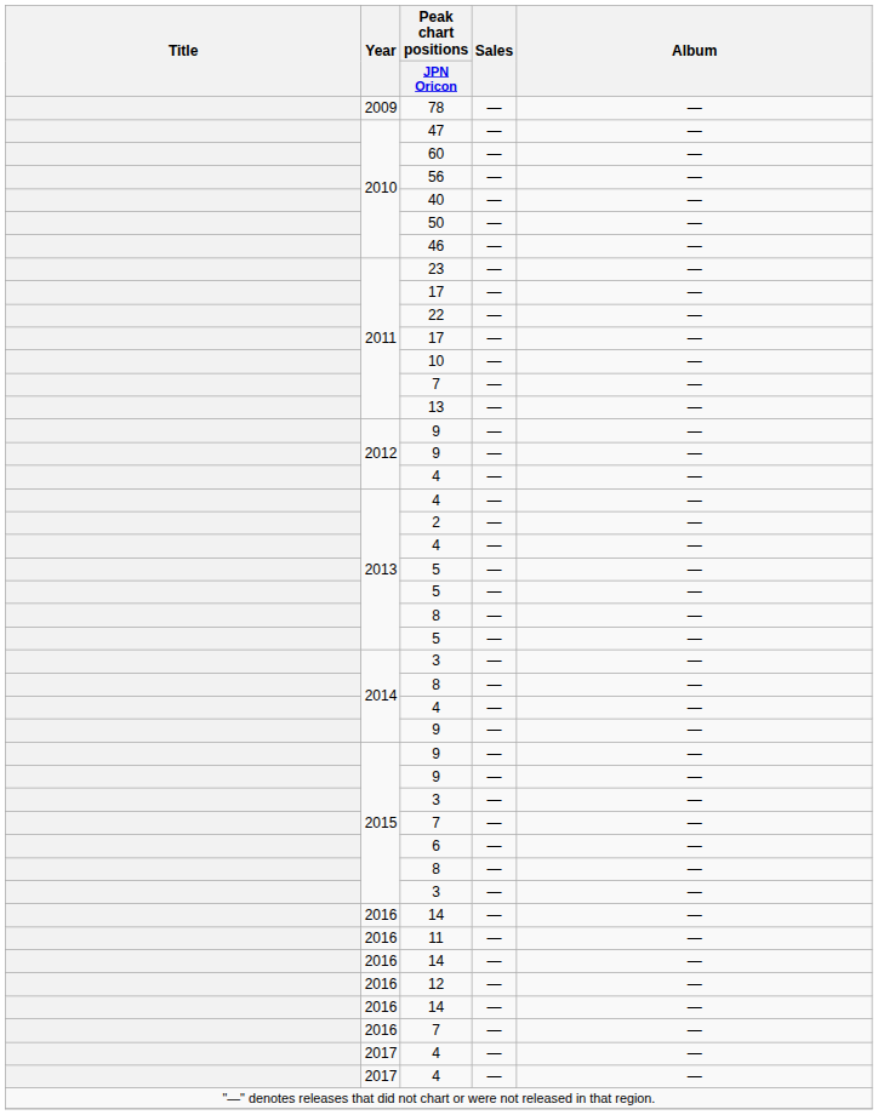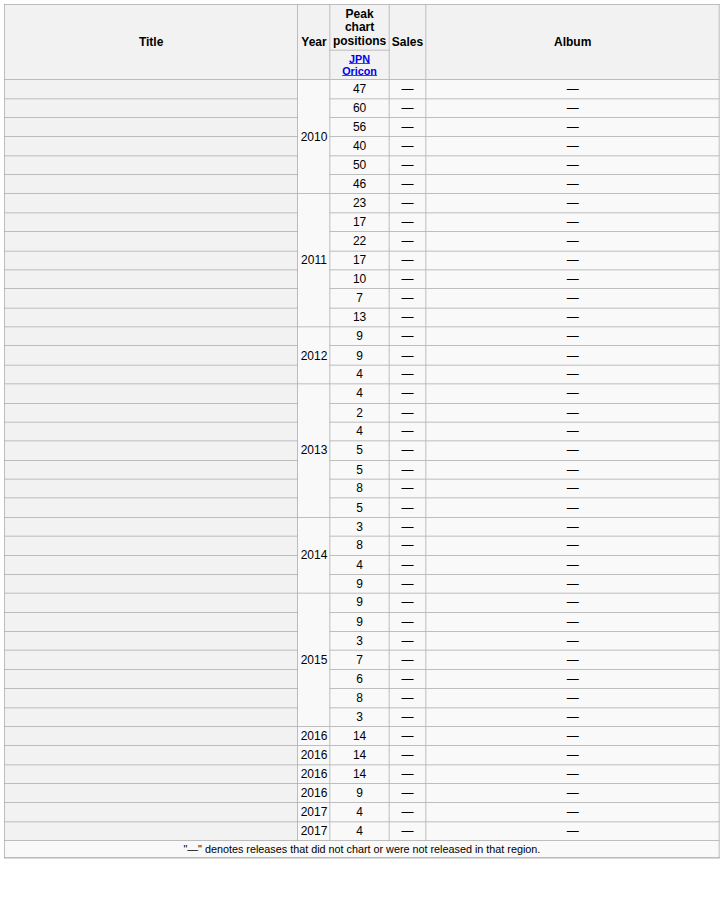- row: 2009 | 78 | — | —
- row: 2016 | 11 | — | —
- row: 2016 | 12 | — | —
- row: 2016 | 7 | — | —
+ row: 2016 | 9 | — | —
